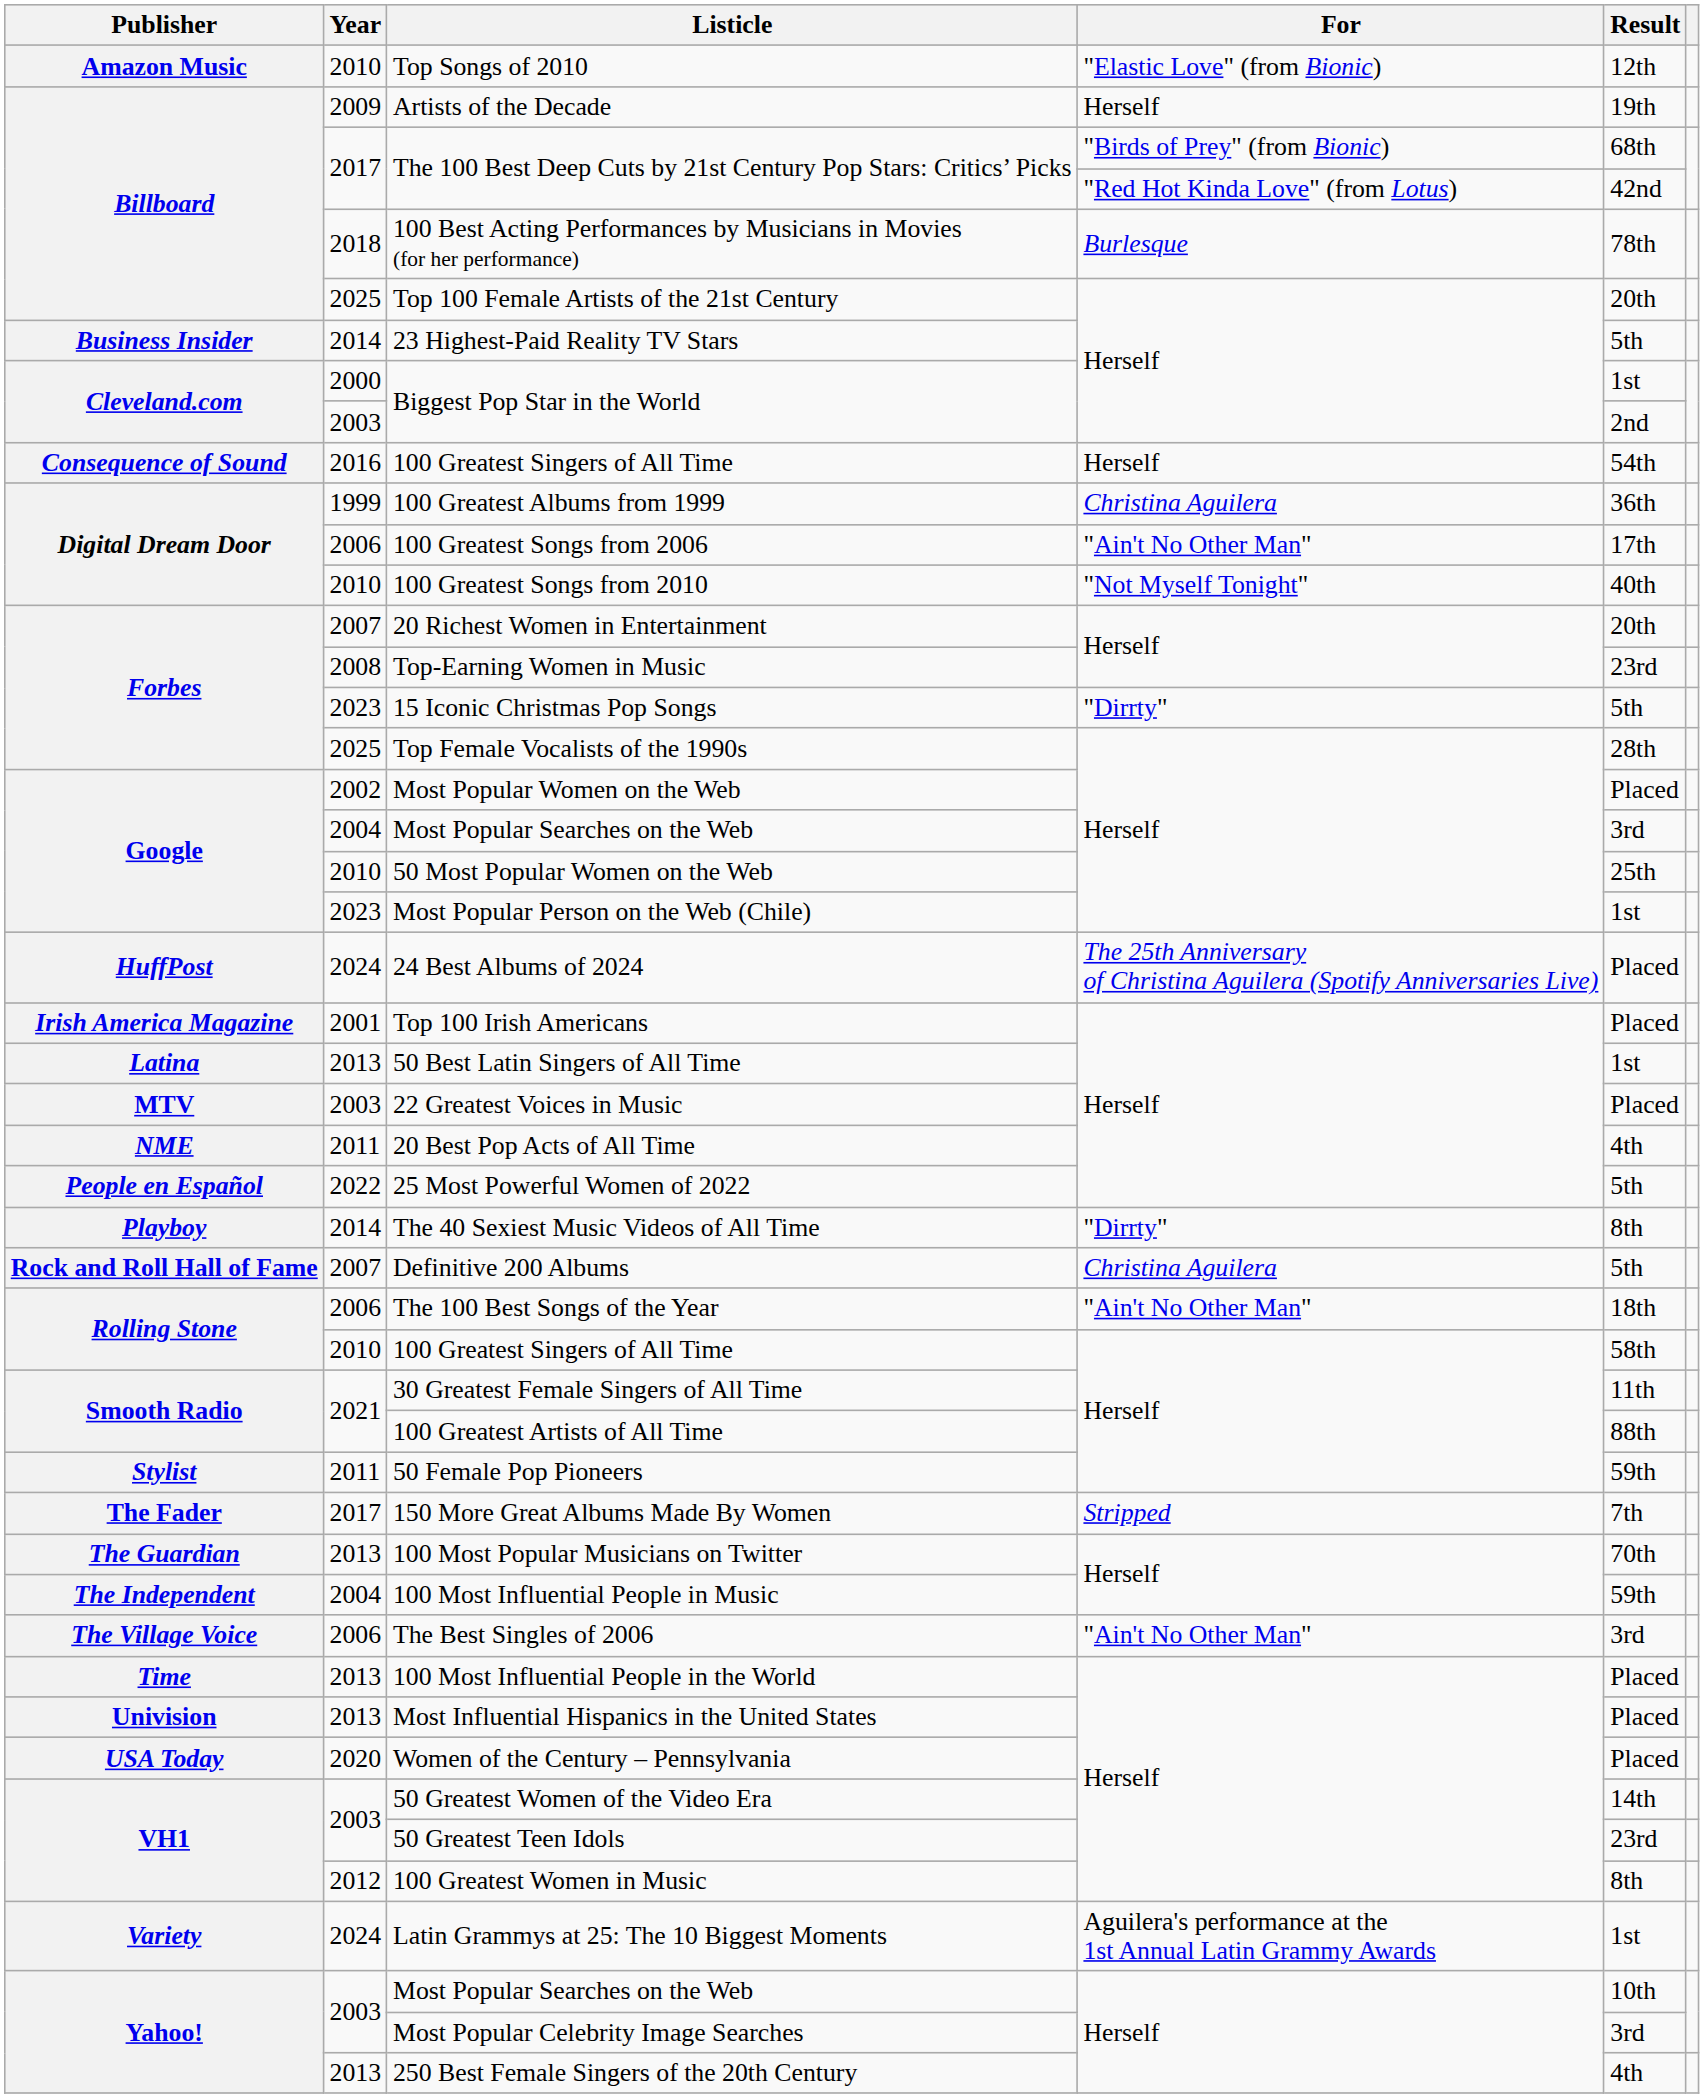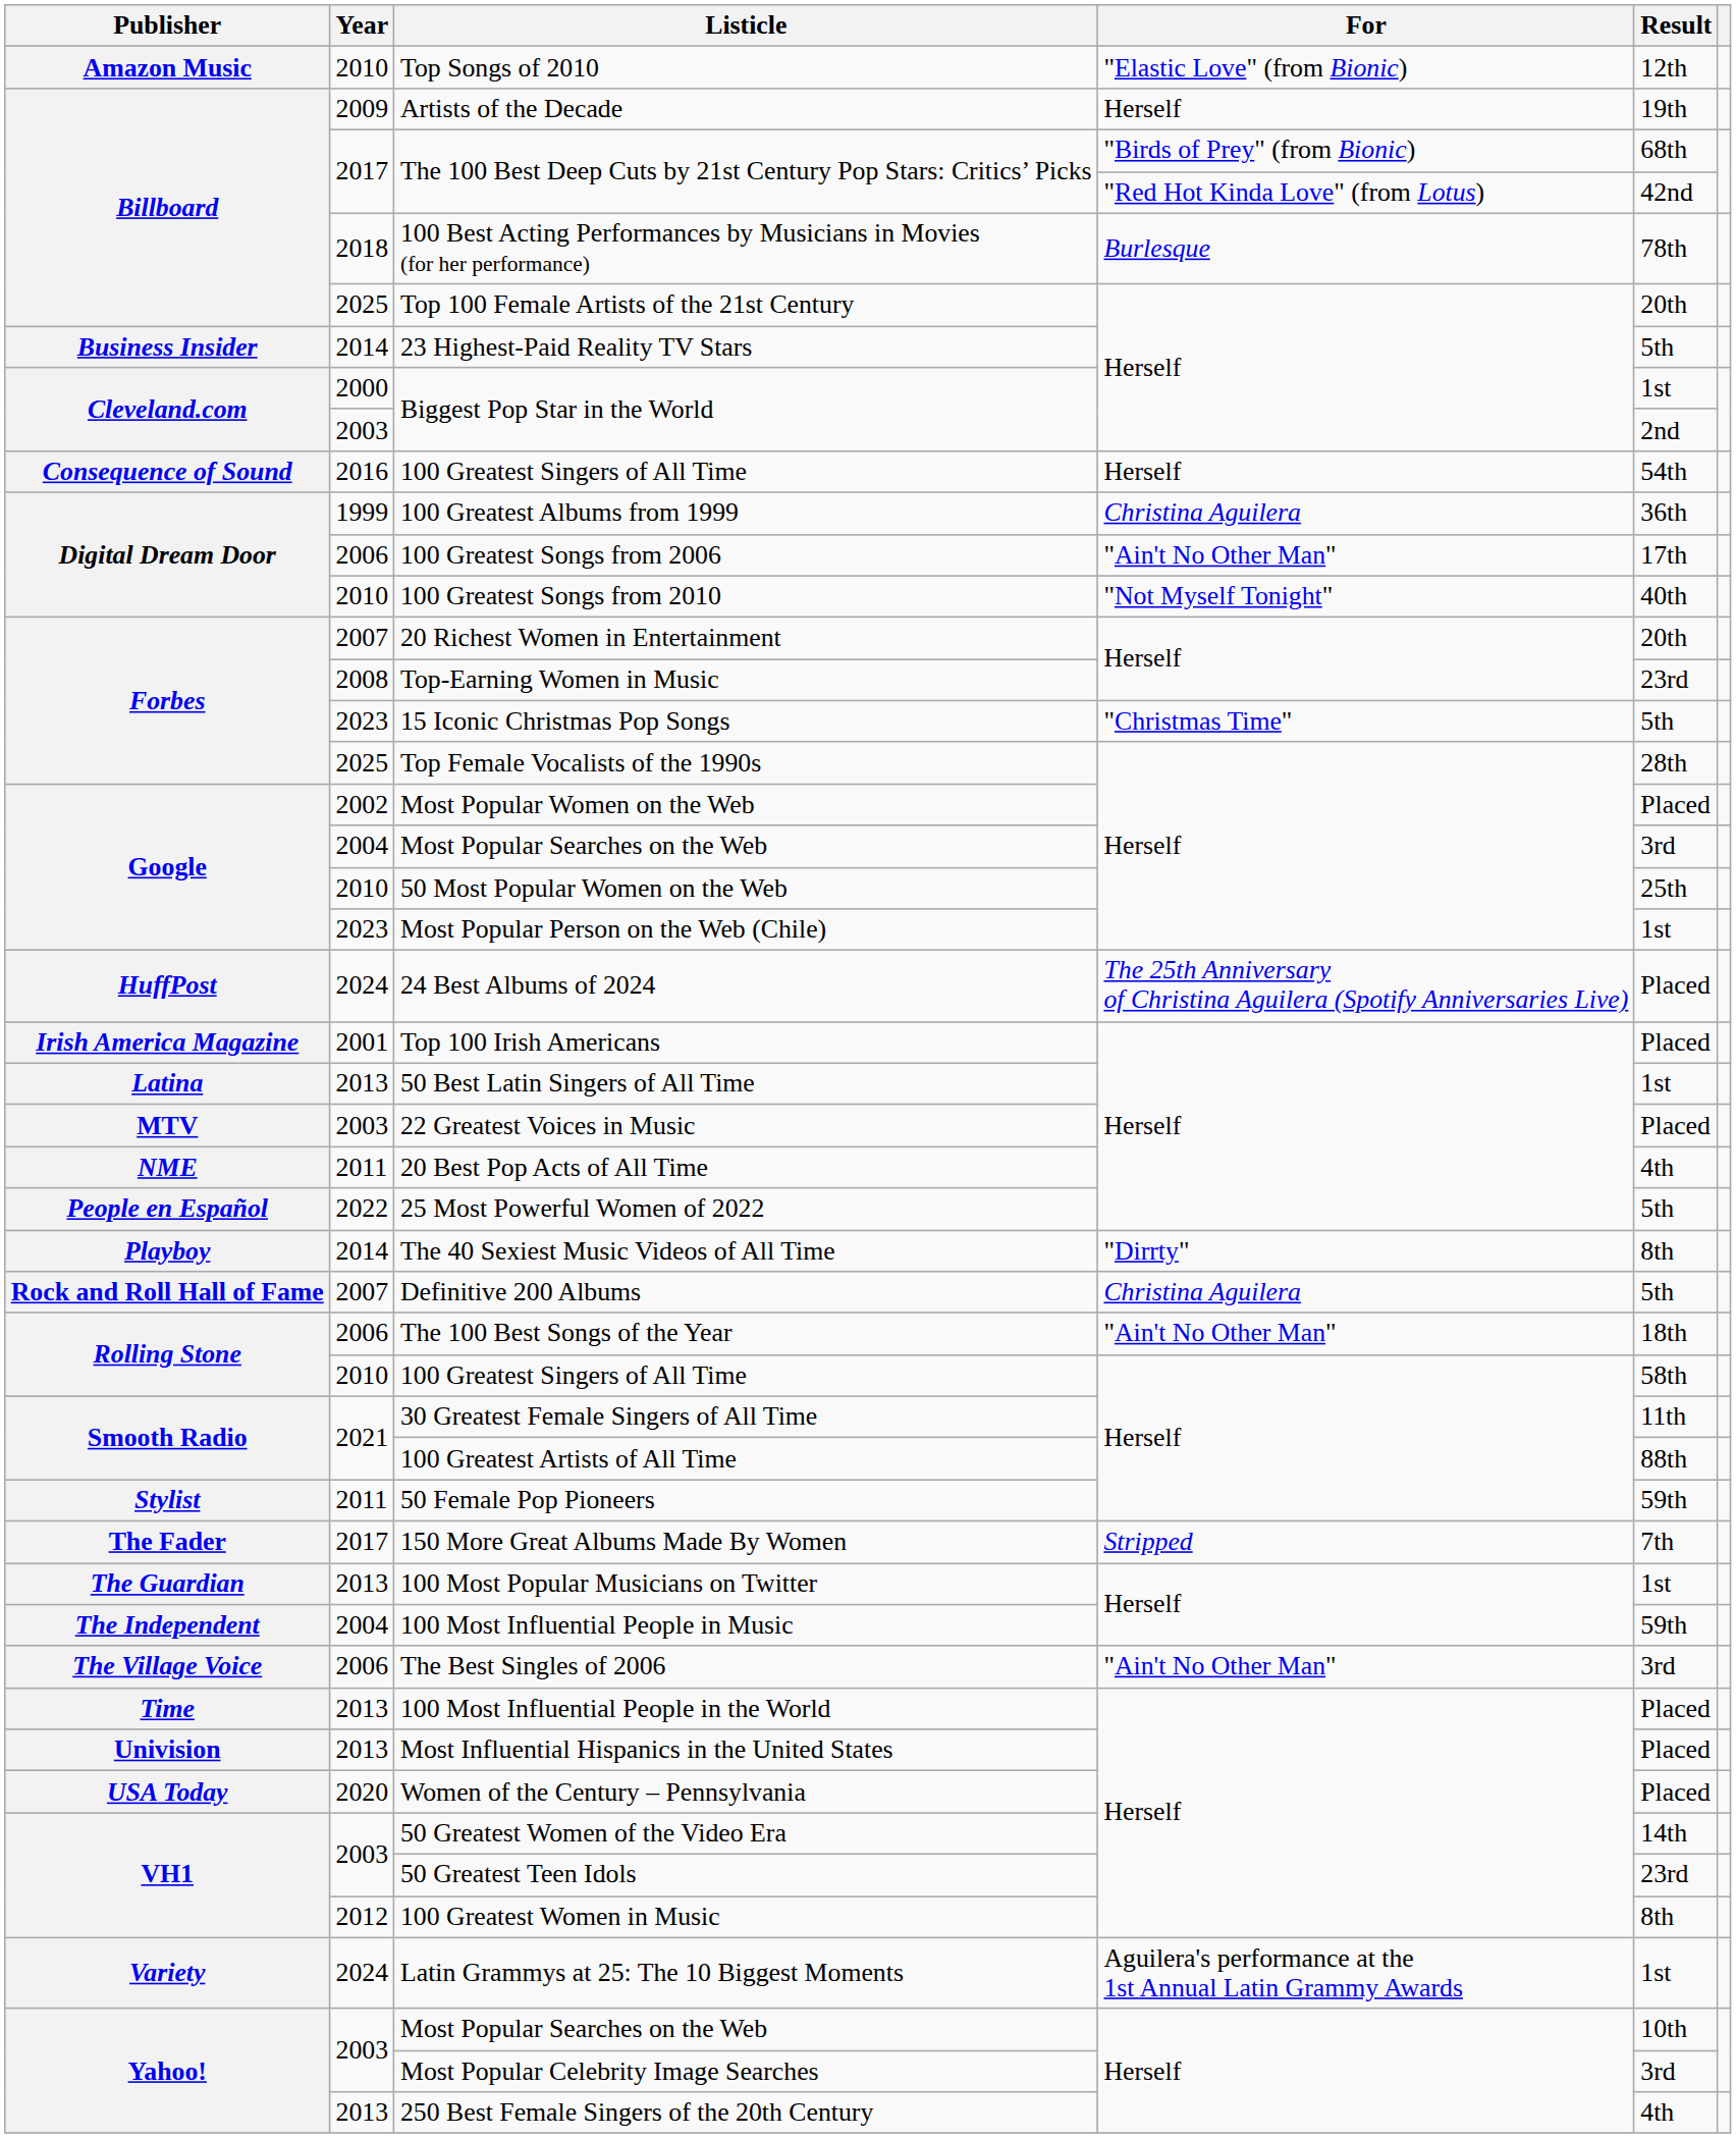15 Iconic Christmas Pop Songs | For: "Dirrty" -> "Christmas Time"
100 Most Popular Musicians on Twitter | Result: 70th -> 1st
